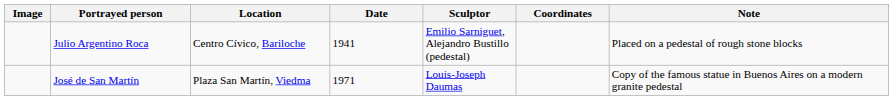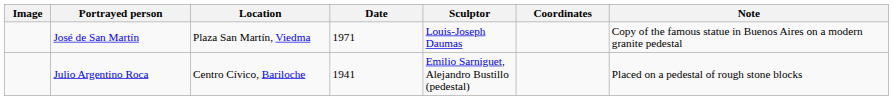rows swapped: Julio Argentino Roca <-> José de San Martín
